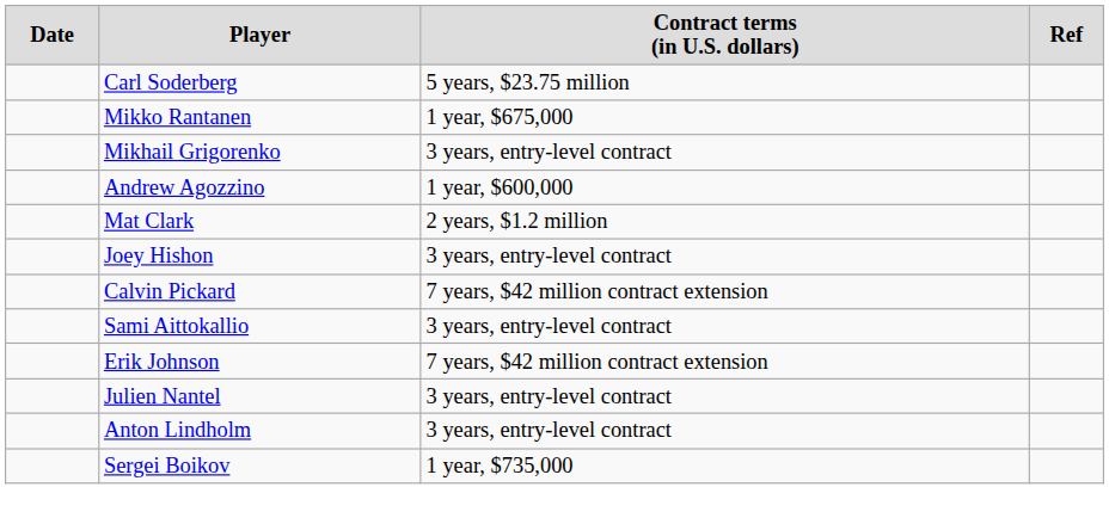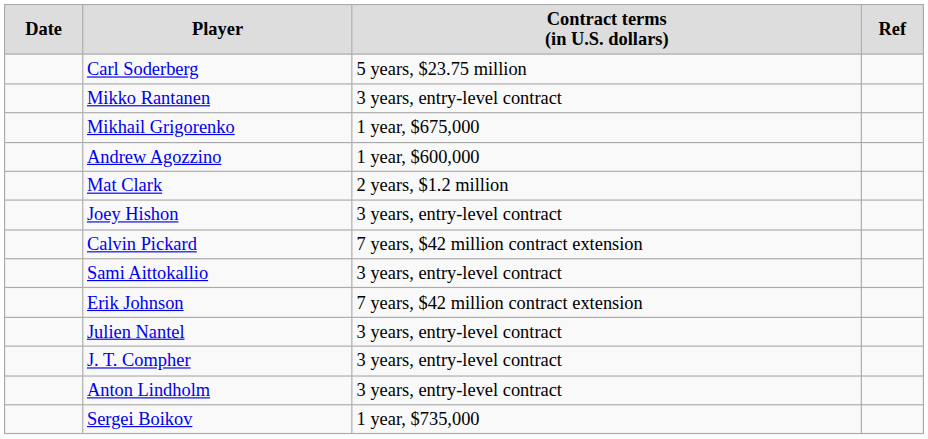Mikko Rantanen | column 3: 1 year, $675,000 -> 3 years, entry-level contract
Mikhail Grigorenko | column 3: 3 years, entry-level contract -> 1 year, $675,000
+ row: J. T. Compher | 3 years, entry-level contract
